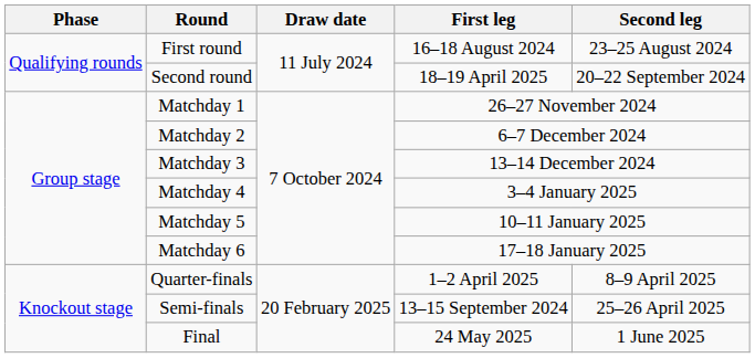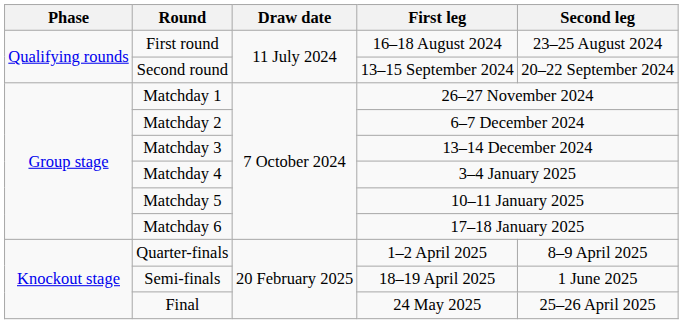Second round | First leg: 18–19 April 2025 -> 13–15 September 2024
Semi-finals | First leg: 13–15 September 2024 -> 18–19 April 2025
Semi-finals | Second leg: 25–26 April 2025 -> 1 June 2025
Final | Second leg: 1 June 2025 -> 25–26 April 2025
